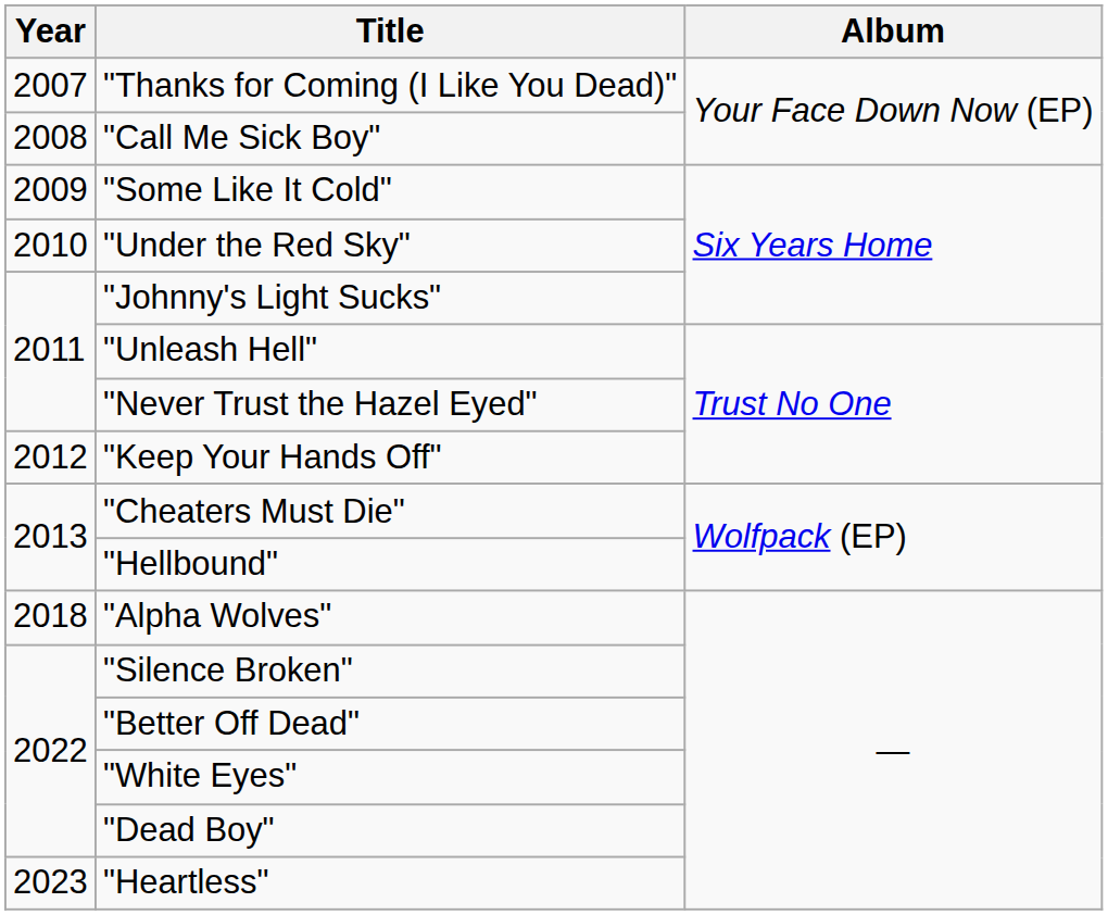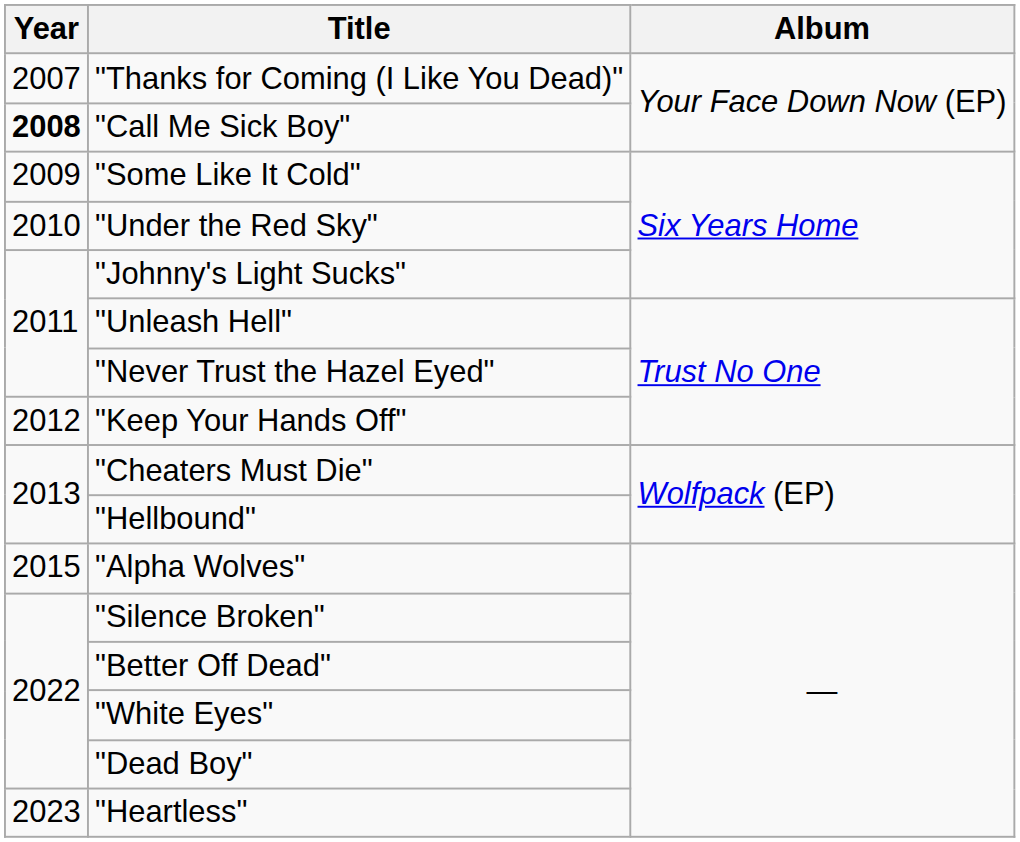"Call Me Sick Boy" | Year: normal -> bold
"Alpha Wolves" | Year: 2018 -> 2015
